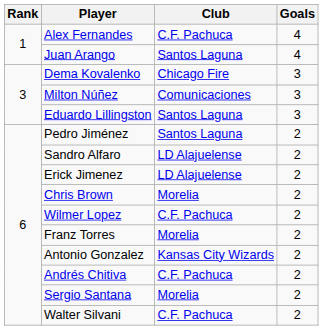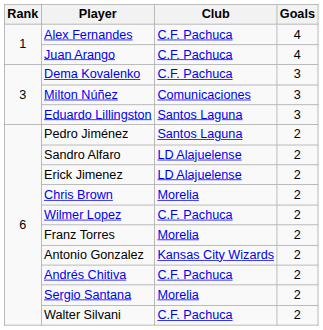Juan Arango | Club: Santos Laguna -> C.F. Pachuca
Dema Kovalenko | Club: Chicago Fire -> C.F. Pachuca
